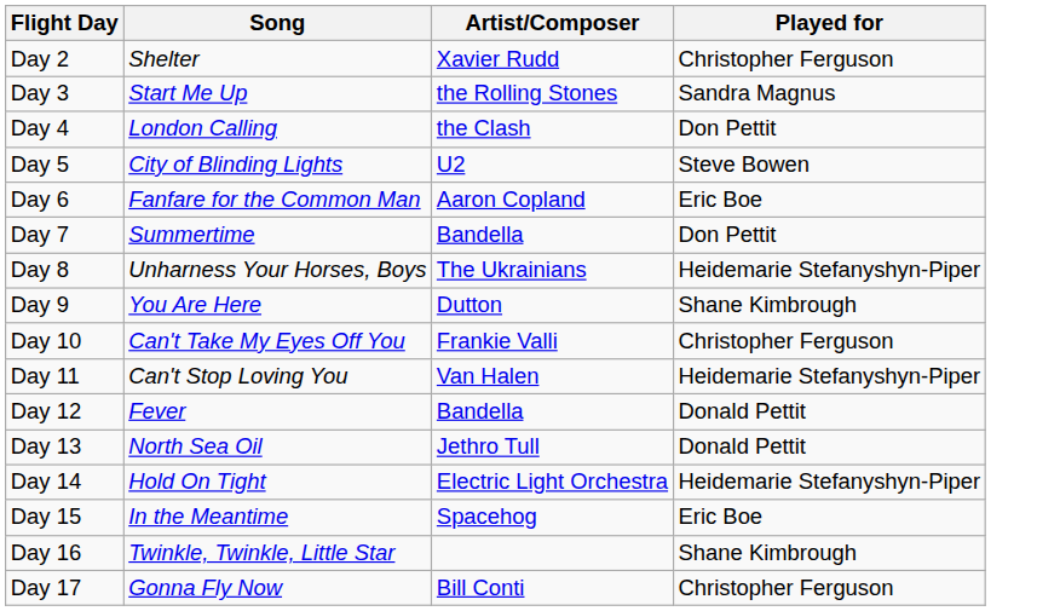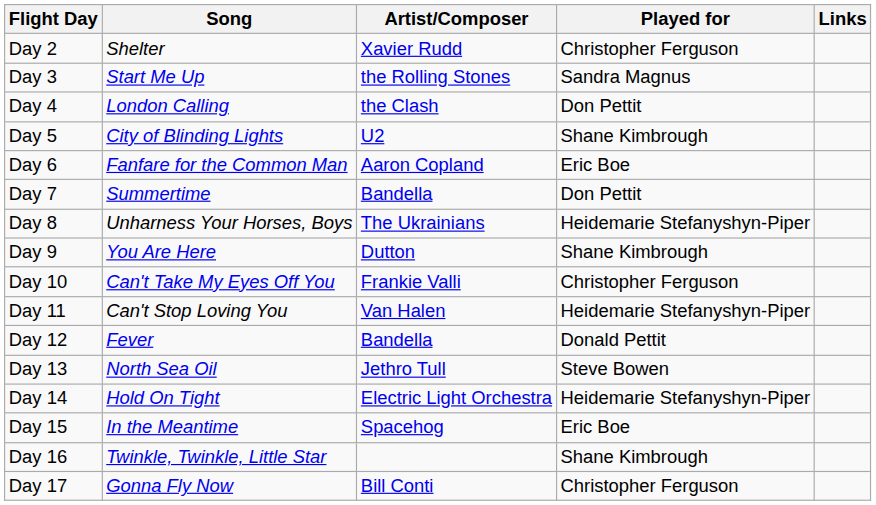+ column: Links
Day 5 | Played for: Steve Bowen -> Shane Kimbrough
Day 13 | Played for: Donald Pettit -> Steve Bowen
